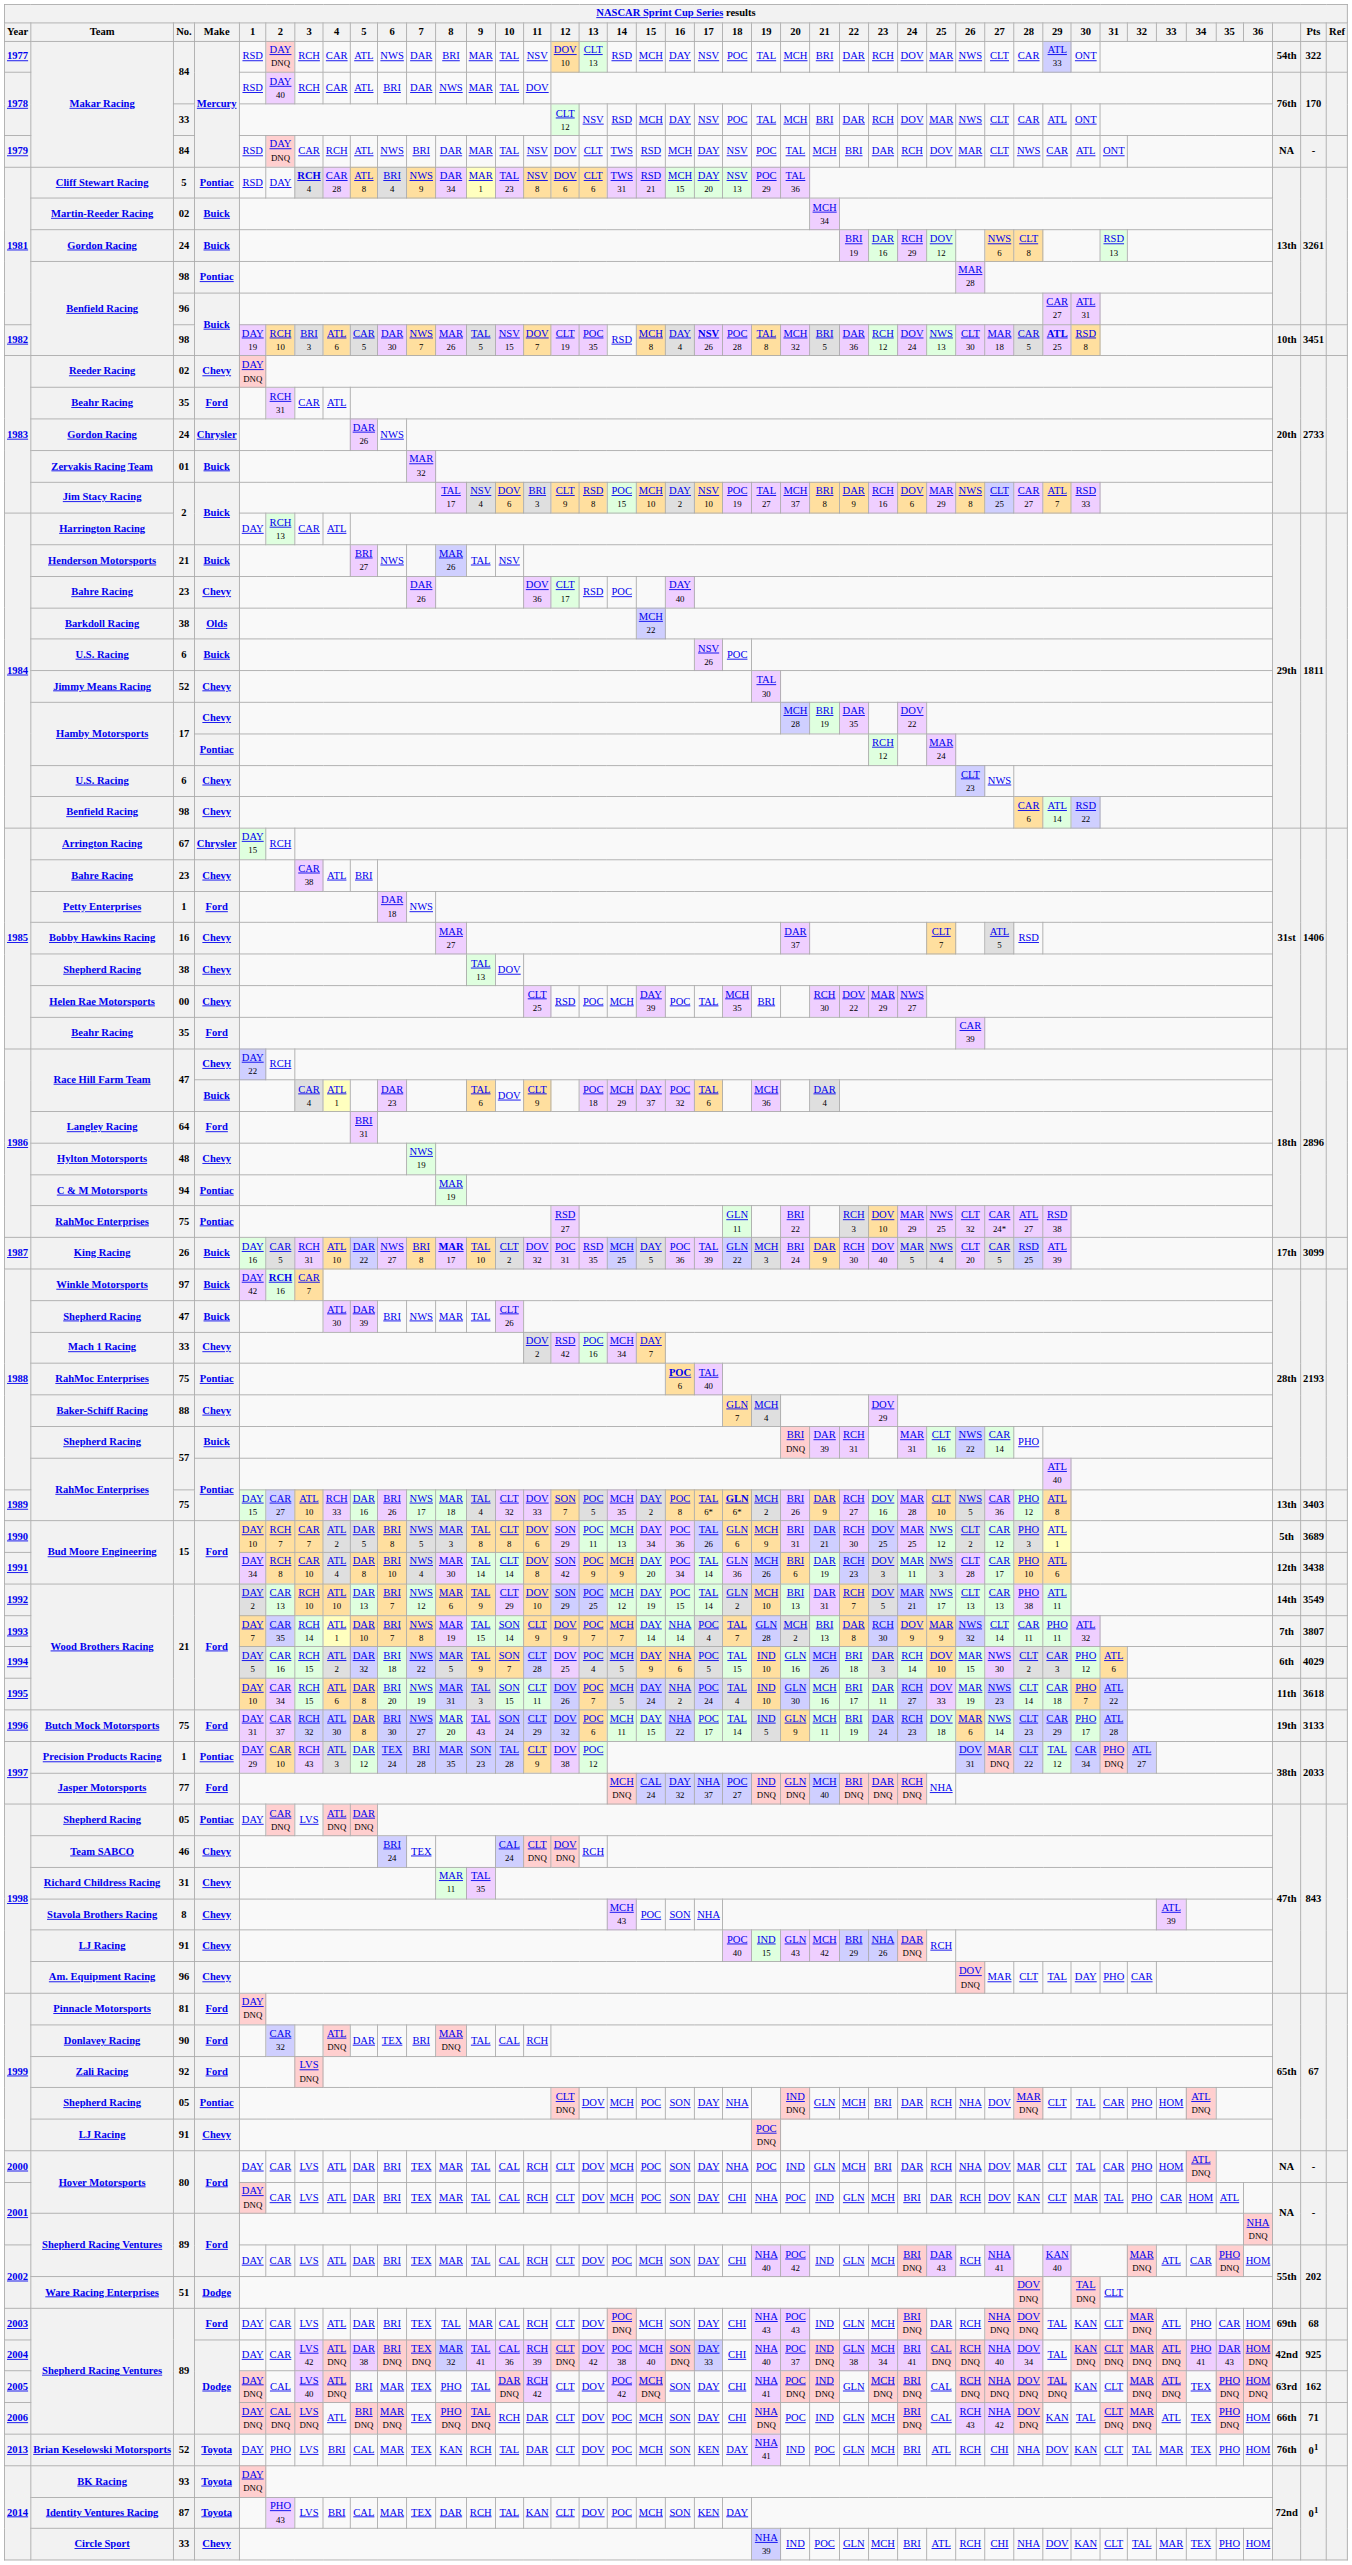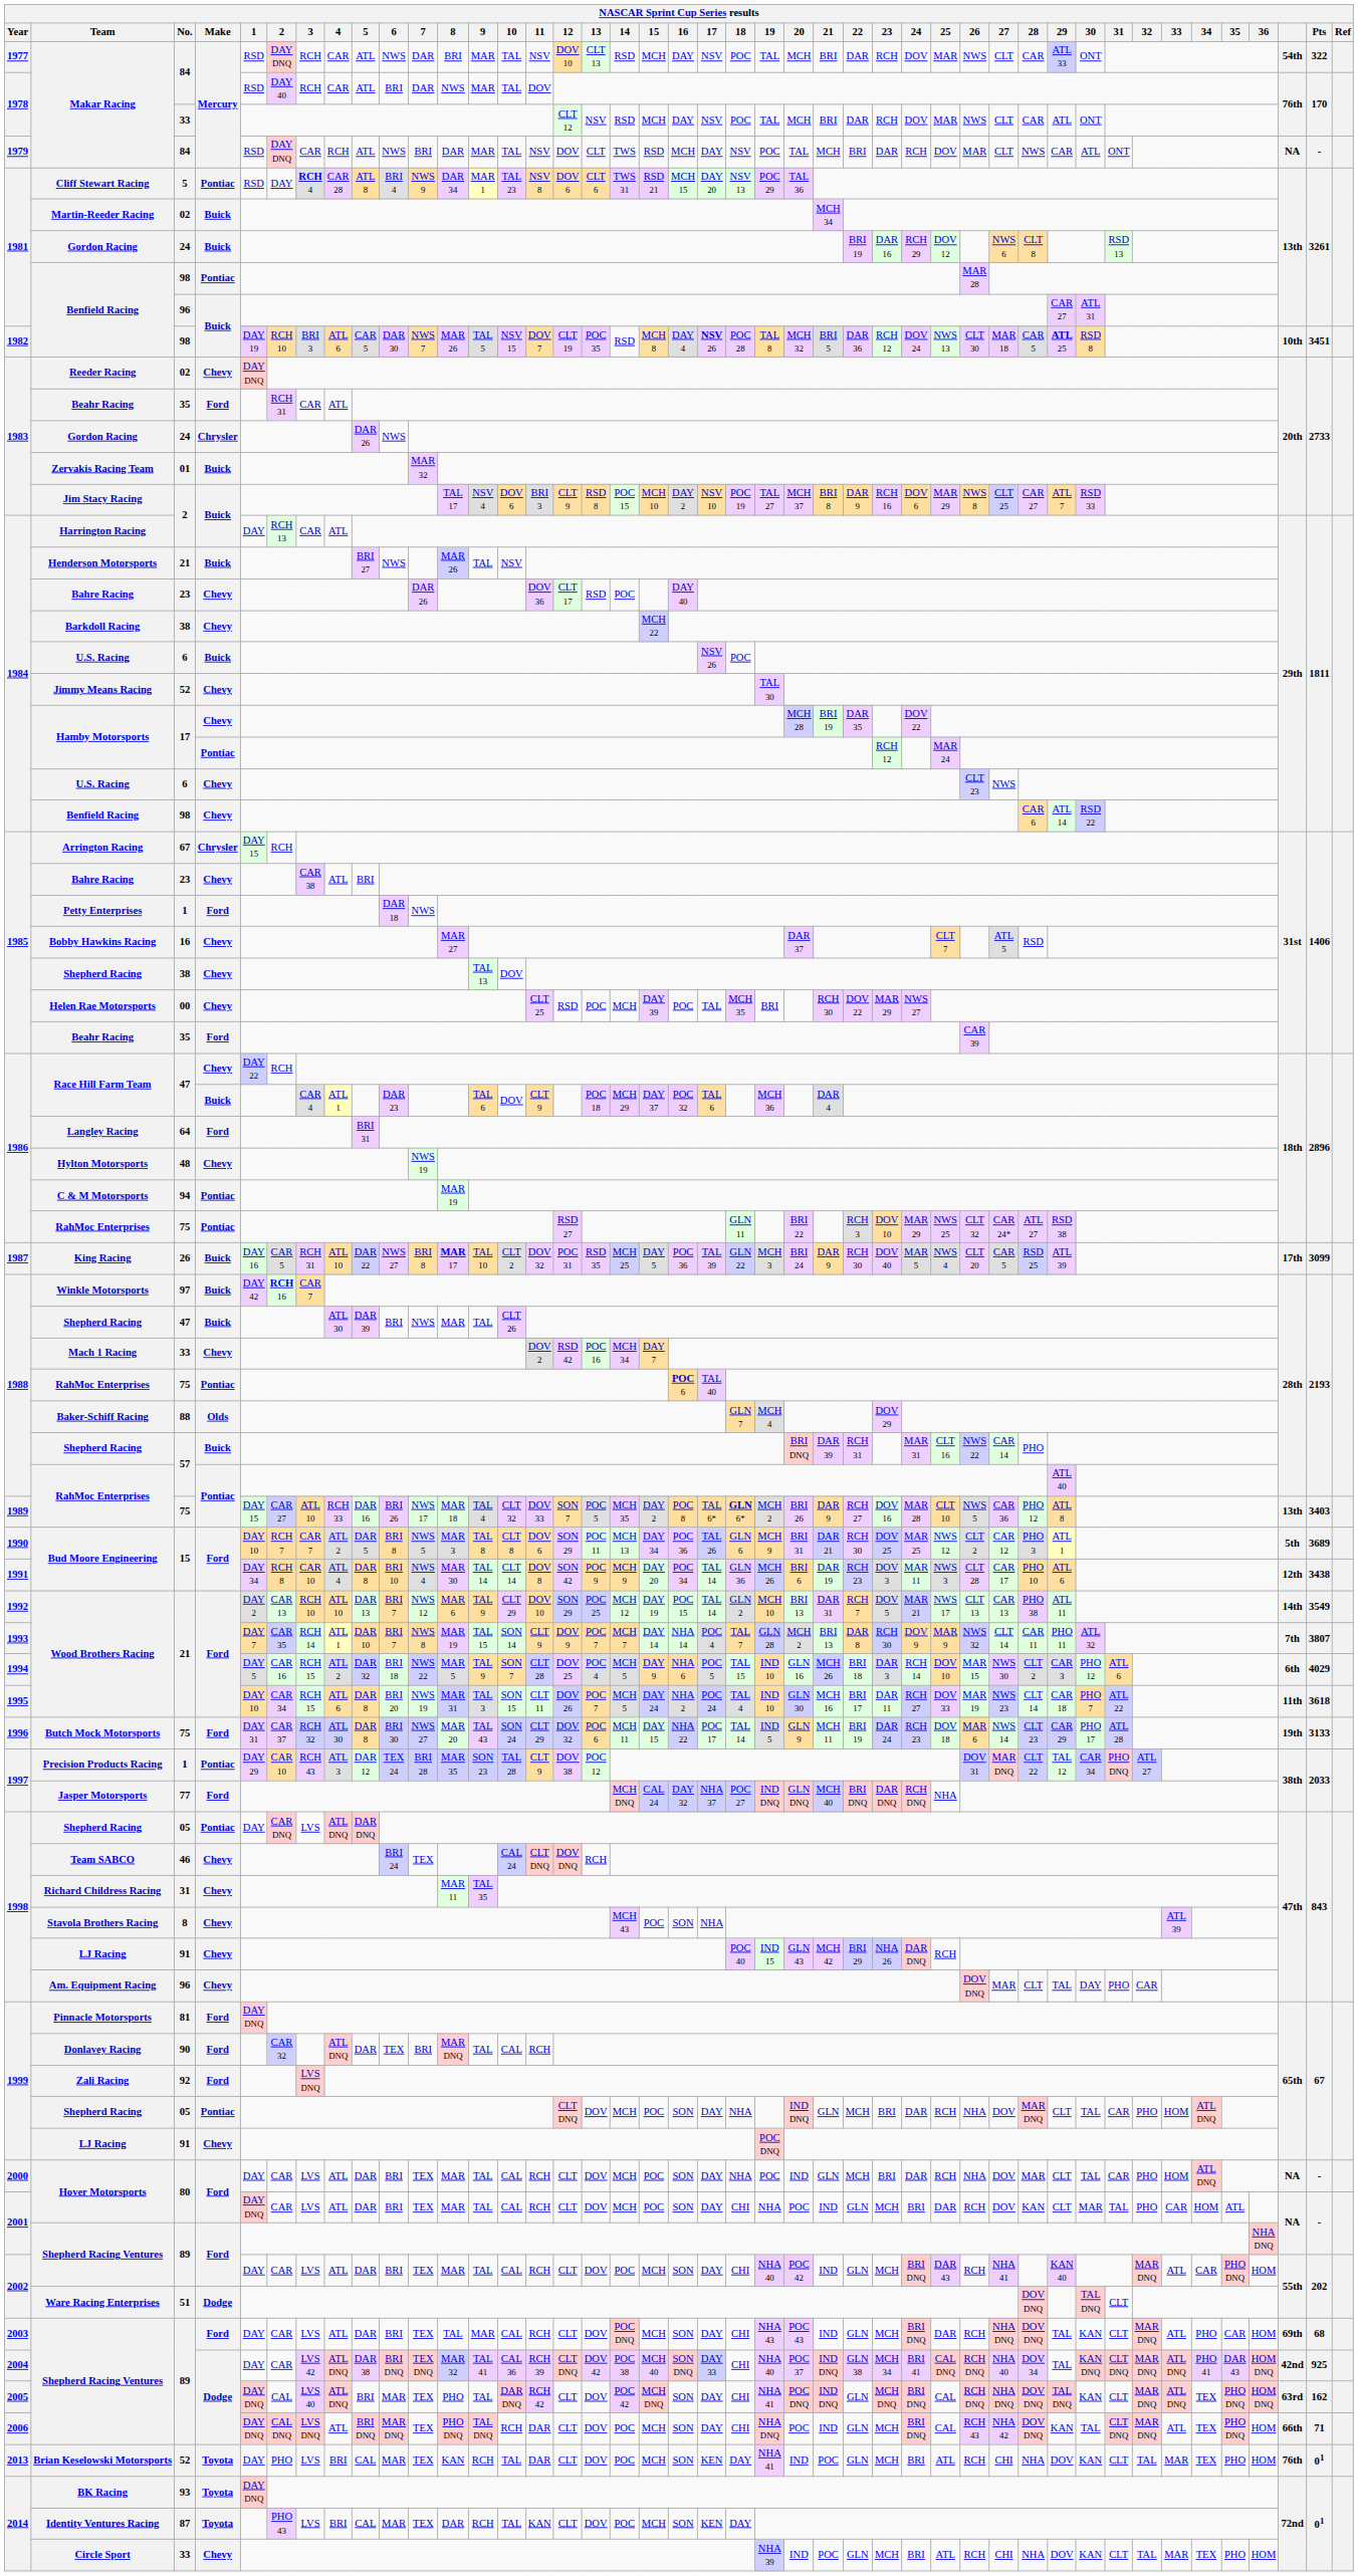Barkdoll Racing | Make: Olds -> Chevy
Baker-Schiff Racing | Make: Chevy -> Olds
